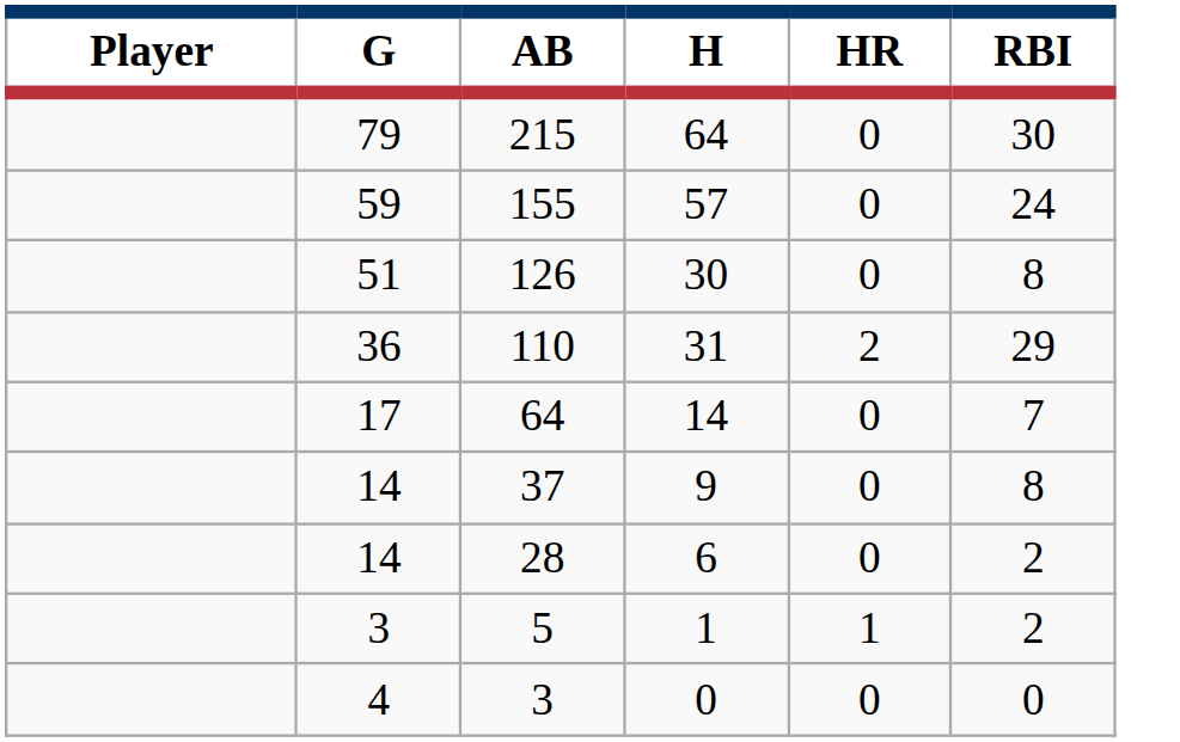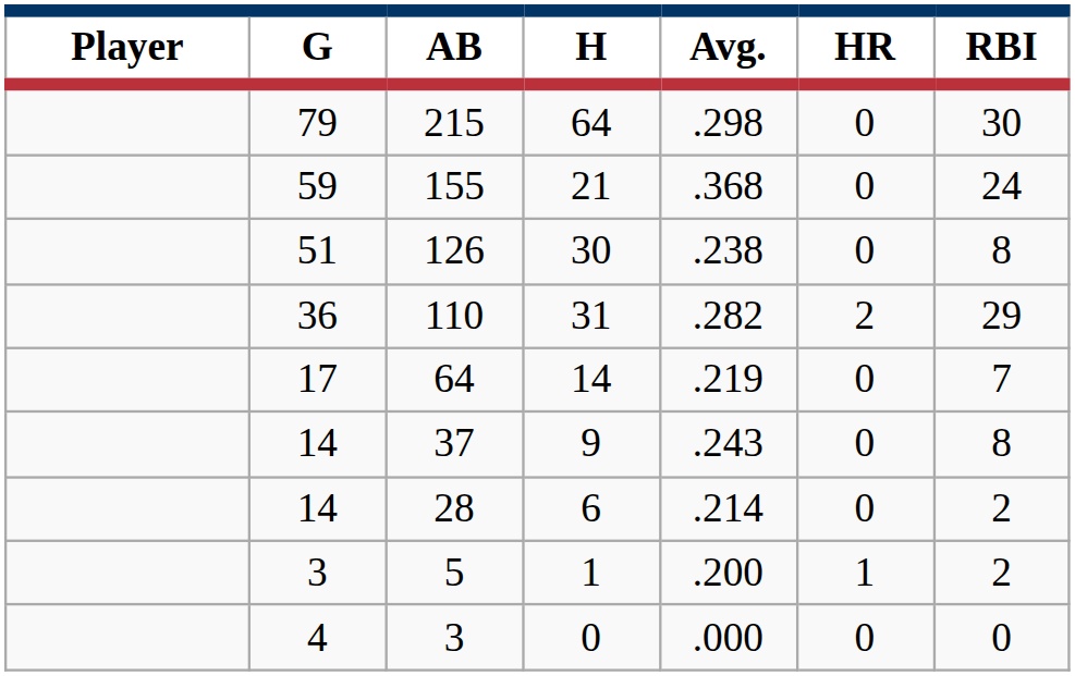+ column: Avg. | .298 | .368 | .238 | .282 | .219 | .243 | .214 | .200 | .000
155 | H: 57 -> 21
